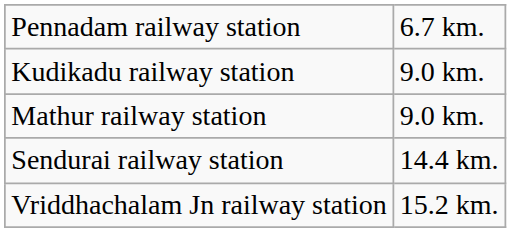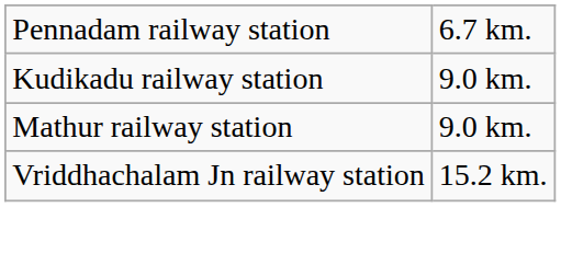- row: Sendurai railway station | 14.4 km.
